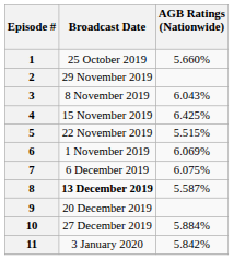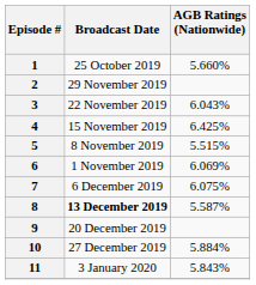3 | Broadcast Date: 8 November 2019 -> 22 November 2019
5 | Broadcast Date: 22 November 2019 -> 8 November 2019
11 | AGB Ratings (Nationwide): 5.842% -> 5.843%
